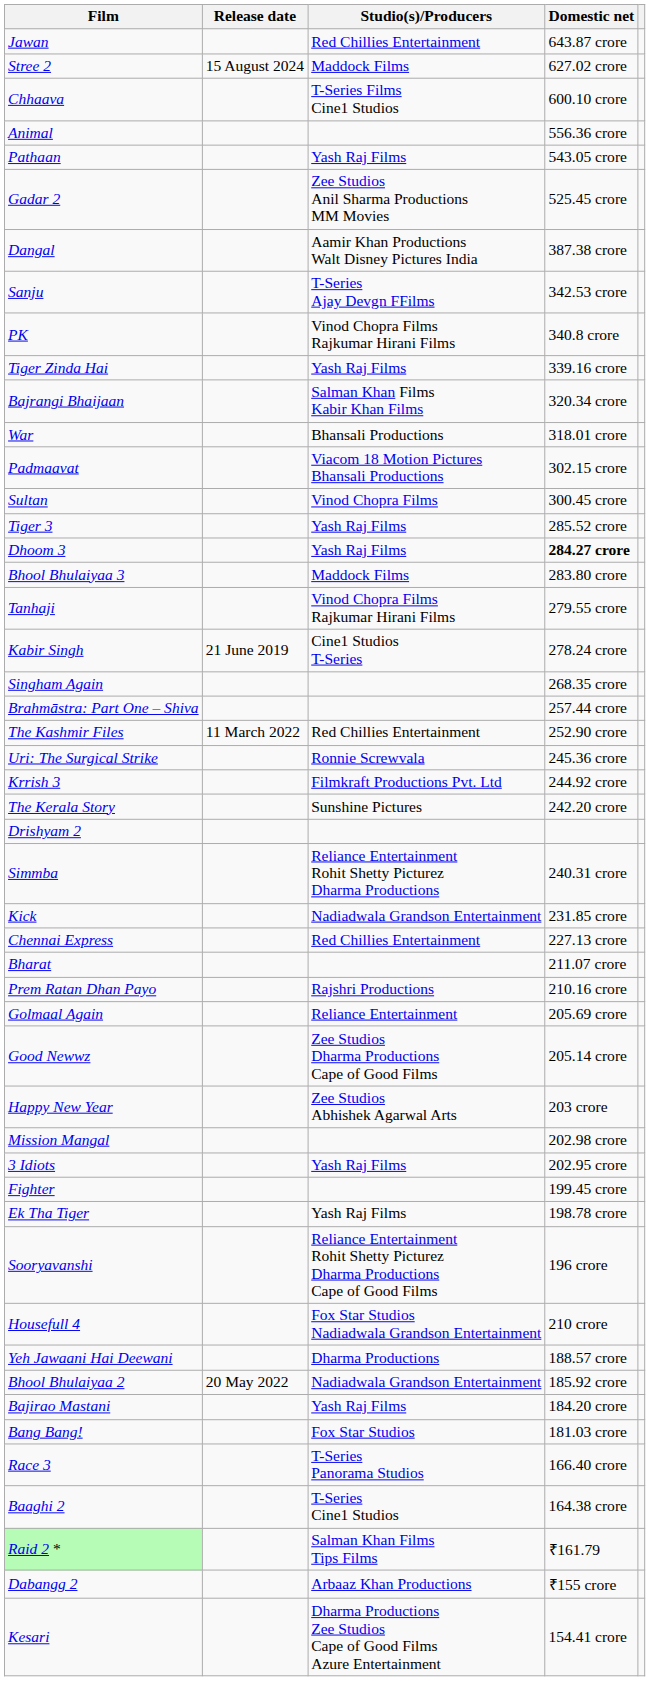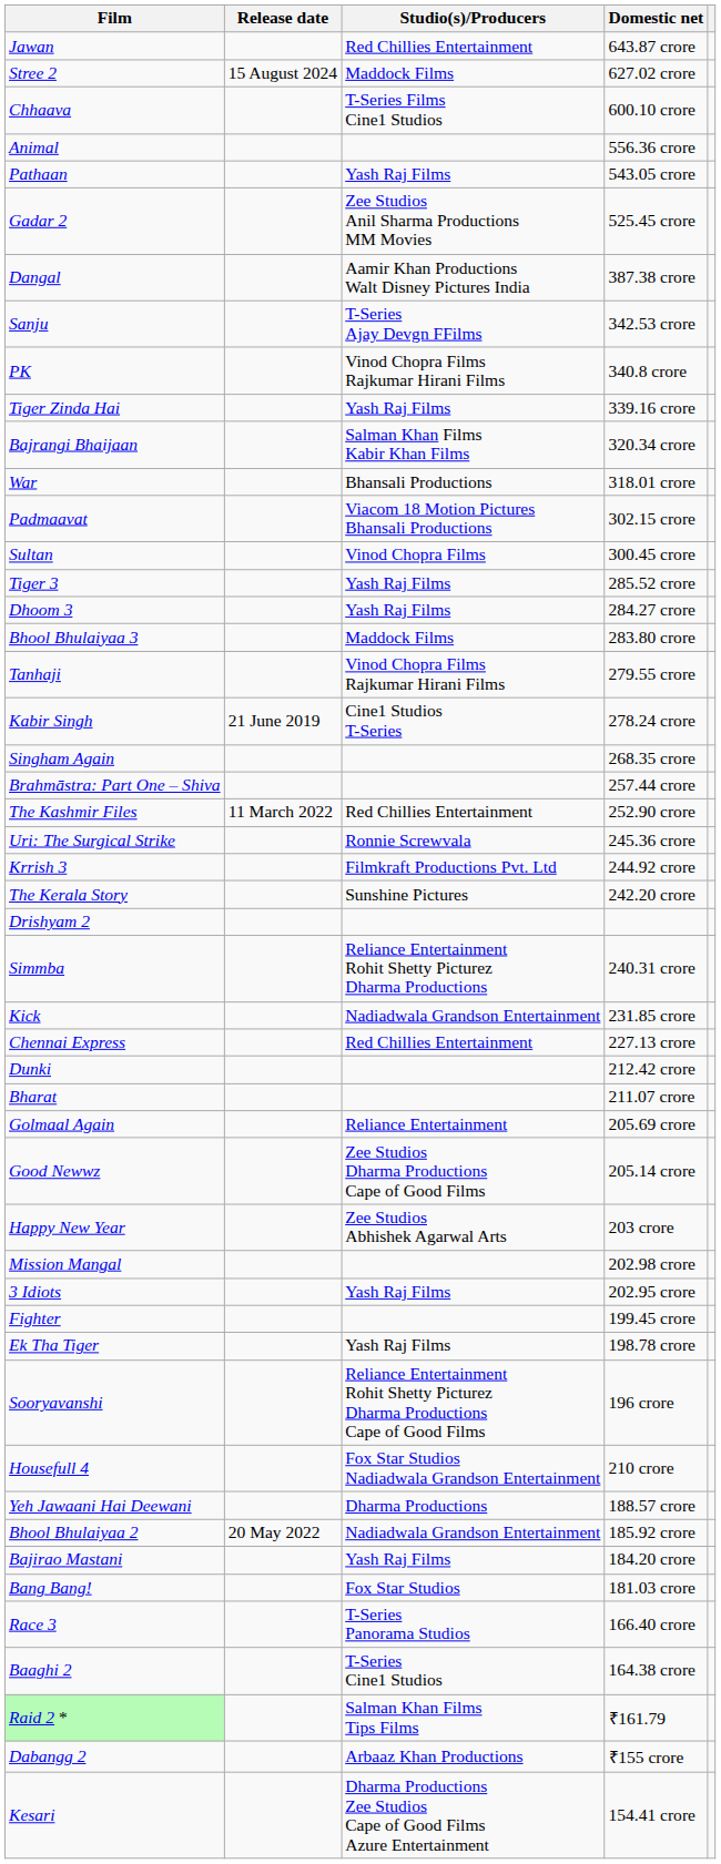Dhoom 3 | Domestic net: bold -> normal
+ row: Dunki | 212.42 crore
- row: Prem Ratan Dhan Payo | Rajshri Productions | 210.16 crore
